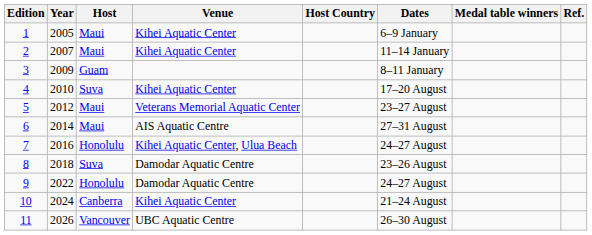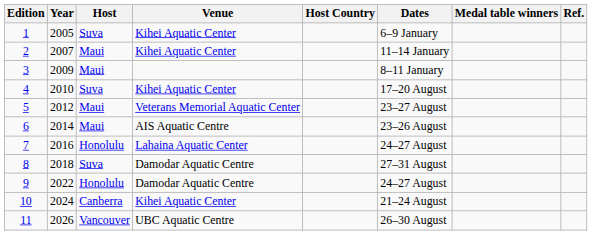1 | Host: Maui -> Suva
3 | Host: Guam -> Maui
6 | Dates: 27–31 August -> 23–26 August
7 | Venue: Kihei Aquatic Center, Ulua Beach -> Lahaina Aquatic Center
8 | Dates: 23–26 August -> 27–31 August
